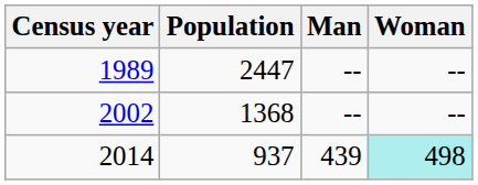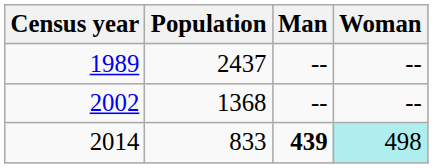1989 | Population: 2447 -> 2437
2014 | Population: 937 -> 833
2014 | Man: normal -> bold
